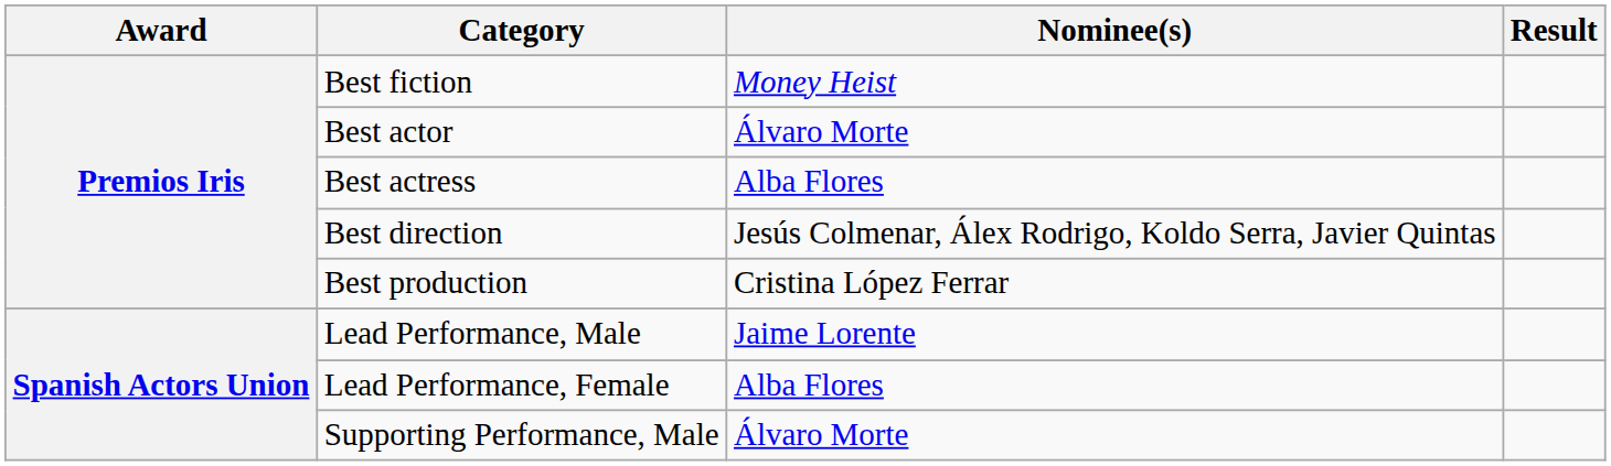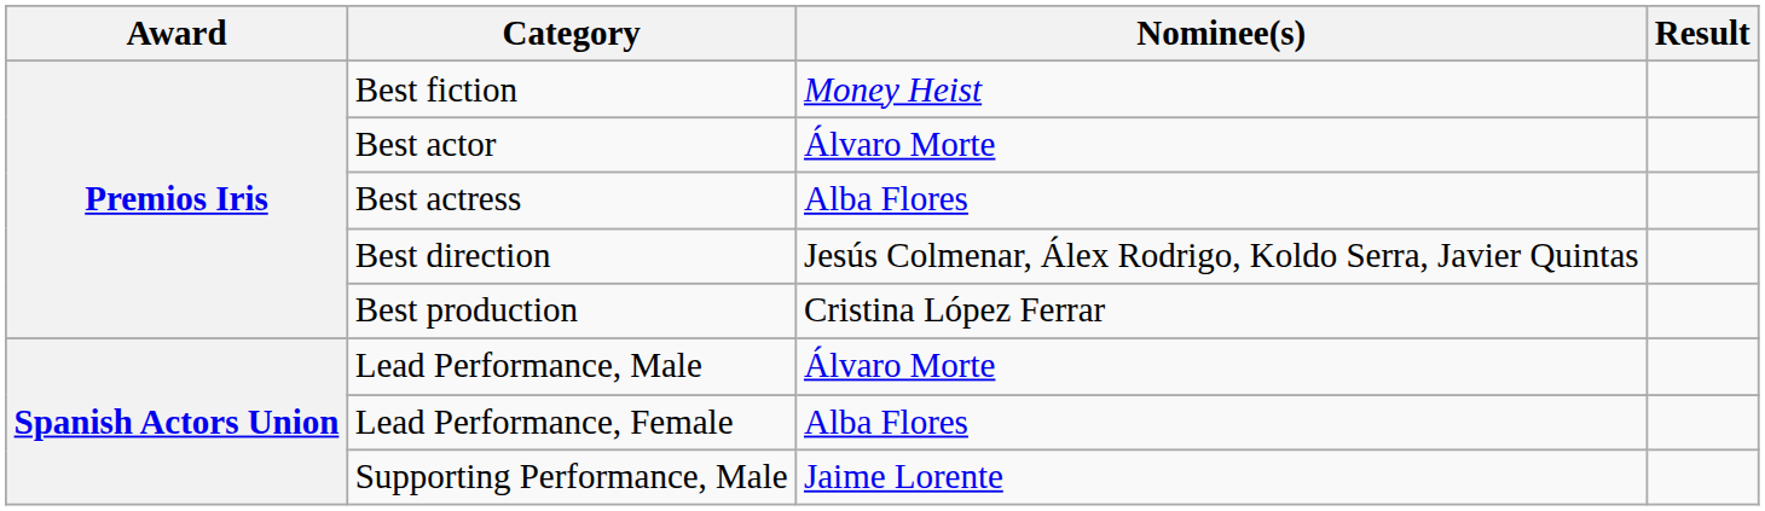Lead Performance, Male | Nominee(s): Jaime Lorente -> Álvaro Morte
Supporting Performance, Male | Nominee(s): Álvaro Morte -> Jaime Lorente
